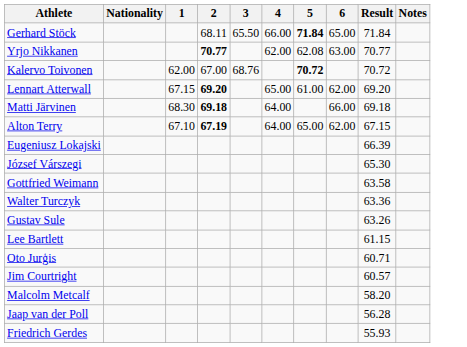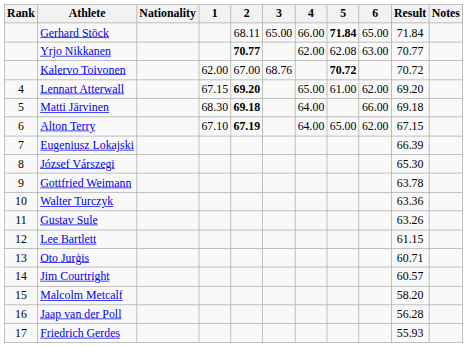+ column: Rank | 4 | 5 | 6 | 7 | 8 | 9 | 10 | 11 | 12 | 13 | 14 | 15 | 16 | 17
Gerhard Stöck | 3: 65.50 -> 65.00
Gottfried Weimann | Result: 63.58 -> 63.78
